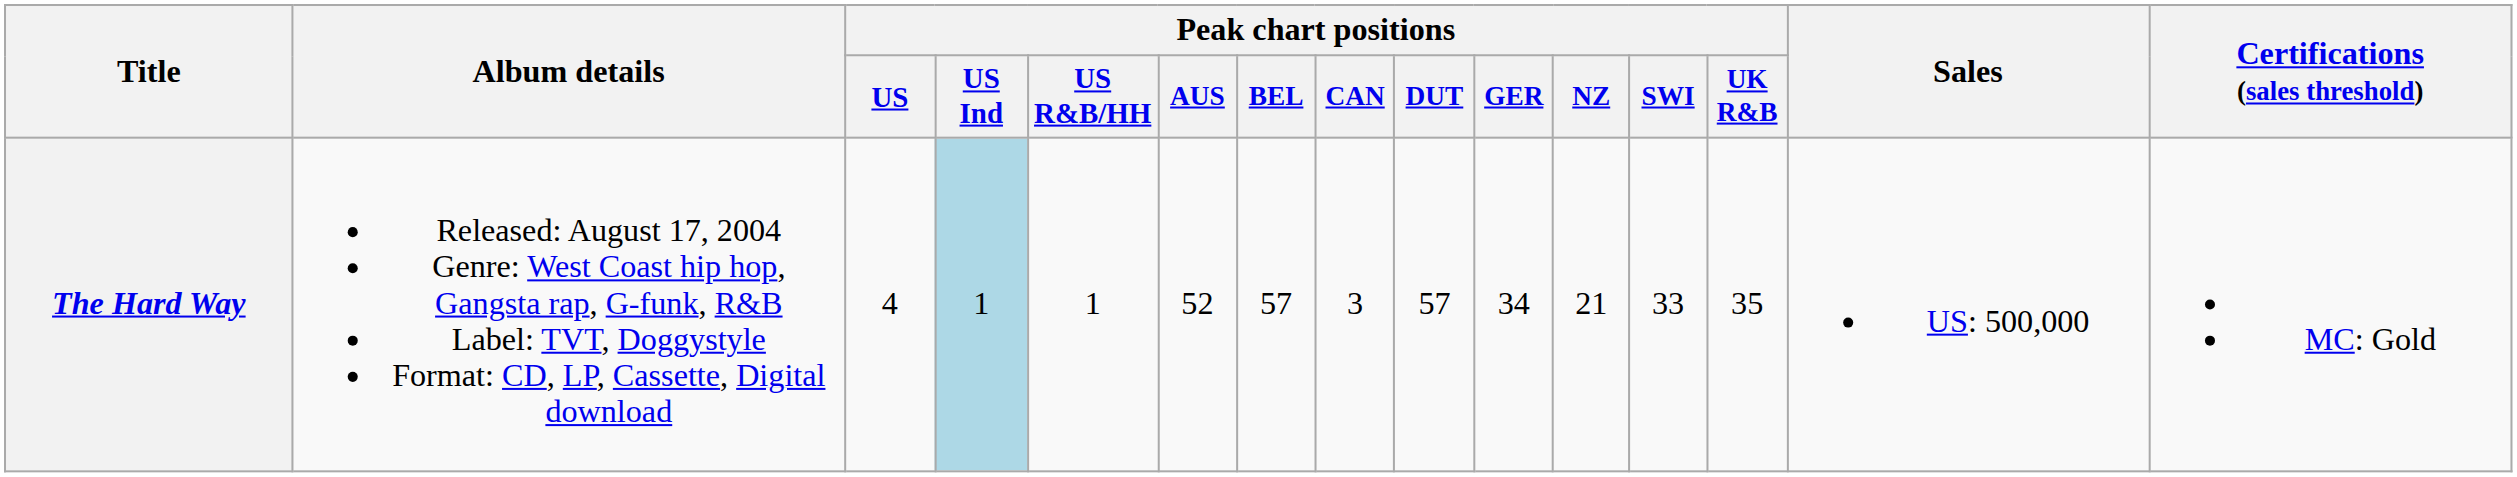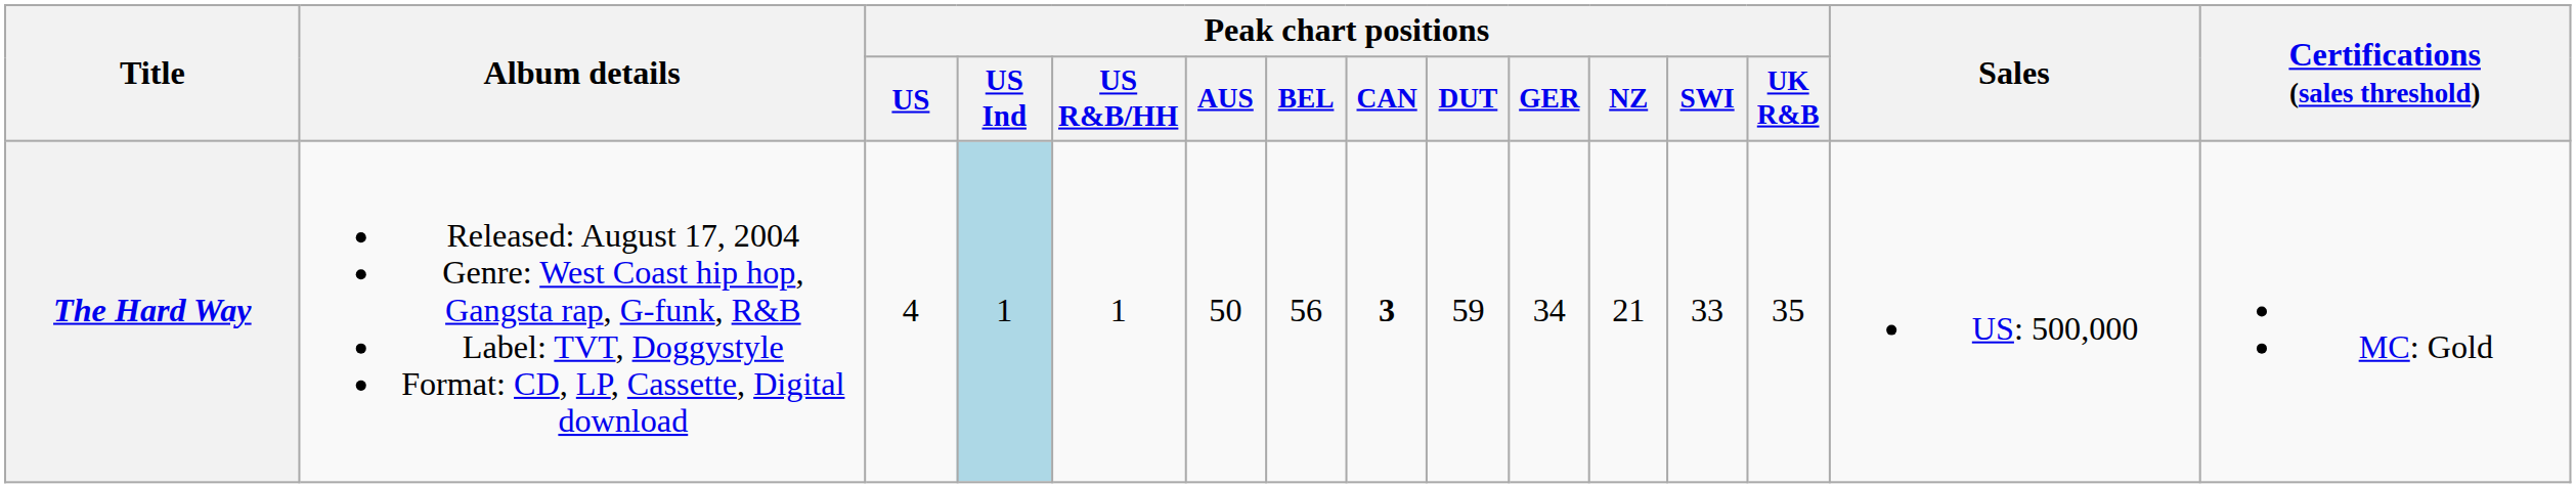The Hard Way | Peak chart positions / AUS: 52 -> 50
The Hard Way | Peak chart positions / BEL: 57 -> 56
The Hard Way | Peak chart positions / CAN: normal -> bold
The Hard Way | Peak chart positions / DUT: 57 -> 59
